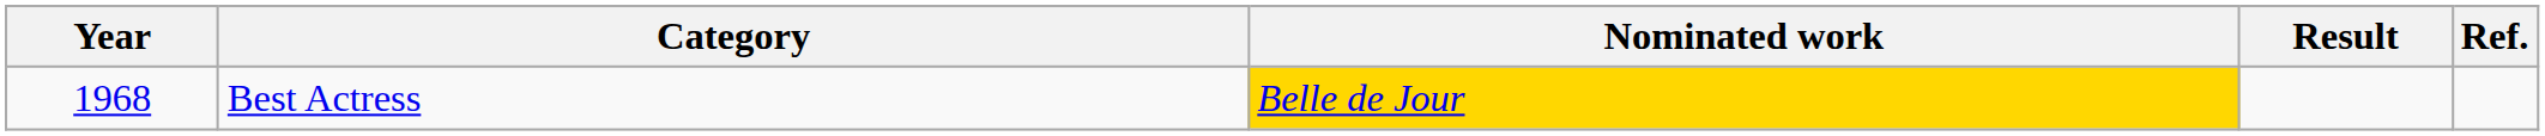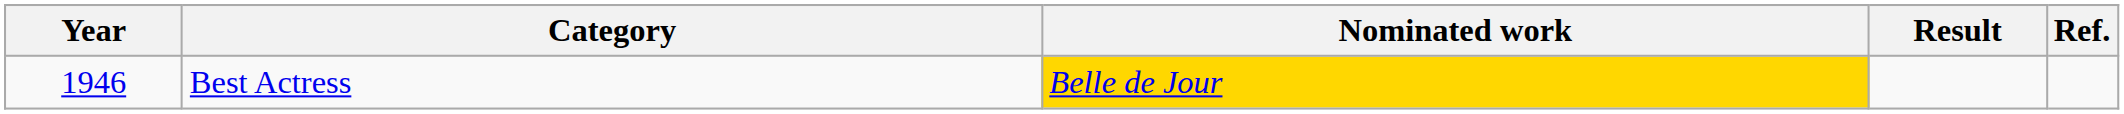Best Actress | Year: 1968 -> 1946
